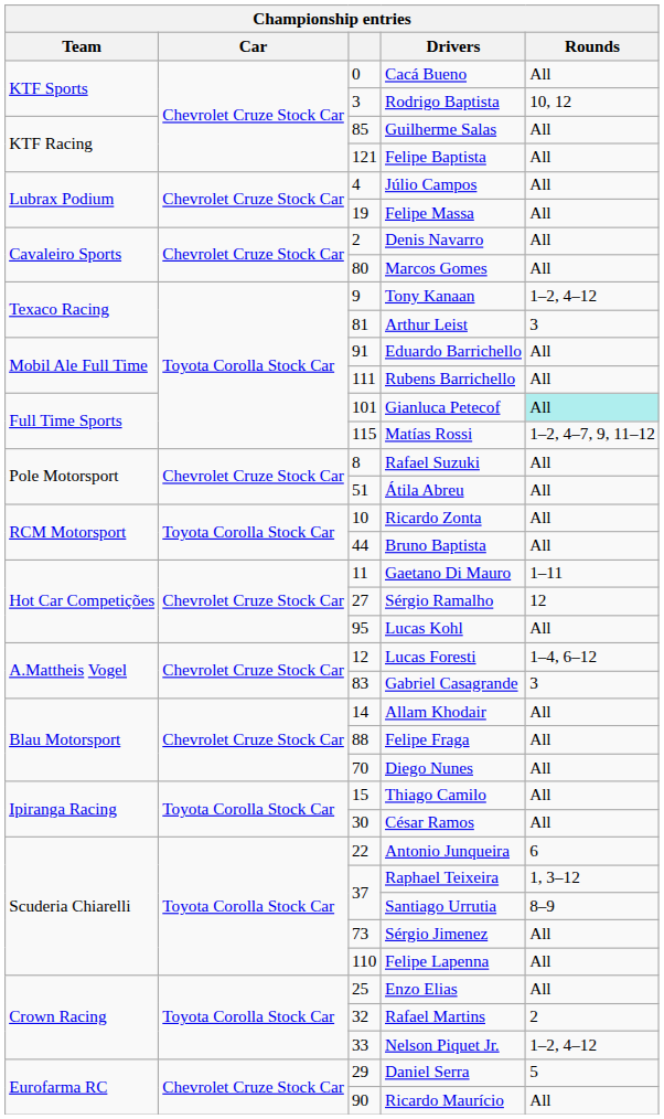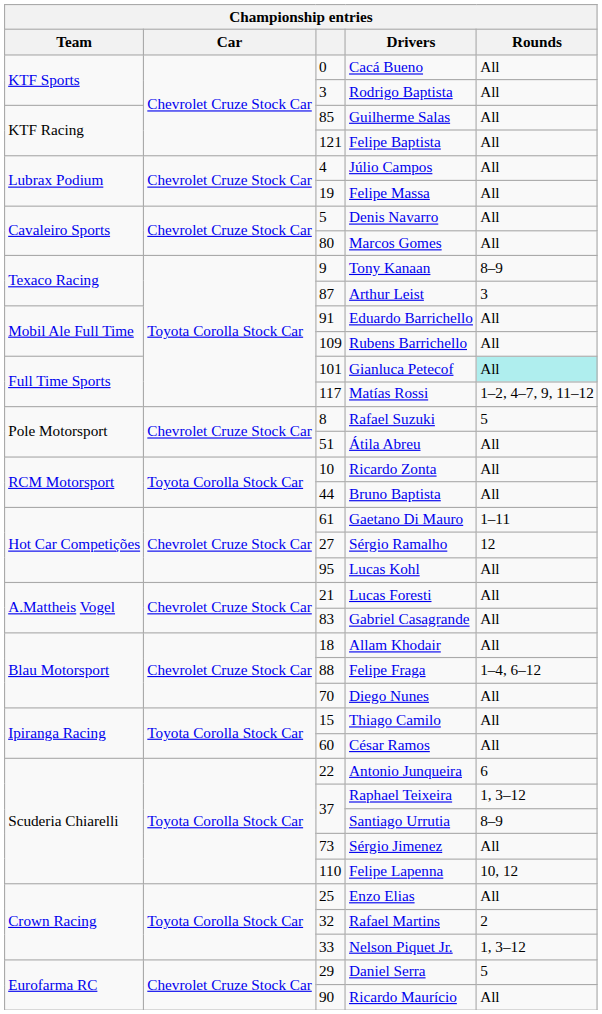Rodrigo Baptista | Rounds: 10, 12 -> All
Denis Navarro | column 3: 2 -> 5
Tony Kanaan | Rounds: 1–2, 4–12 -> 8–9
Arthur Leist | column 3: 81 -> 87
Rubens Barrichello | column 3: 111 -> 109
Matías Rossi | column 3: 115 -> 117
Rafael Suzuki | Rounds: All -> 5
Gaetano Di Mauro | column 3: 11 -> 61
Lucas Foresti | column 3: 12 -> 21
Lucas Foresti | Rounds: 1–4, 6–12 -> All
Gabriel Casagrande | Rounds: 3 -> All
Allam Khodair | column 3: 14 -> 18
Felipe Fraga | Rounds: All -> 1–4, 6–12
César Ramos | column 3: 30 -> 60
Felipe Lapenna | Rounds: All -> 10, 12
Nelson Piquet Jr. | Rounds: 1–2, 4–12 -> 1, 3–12
